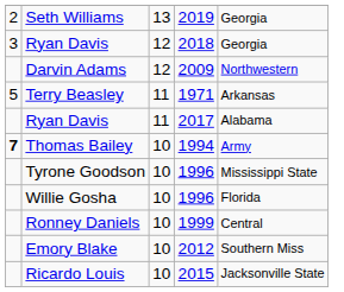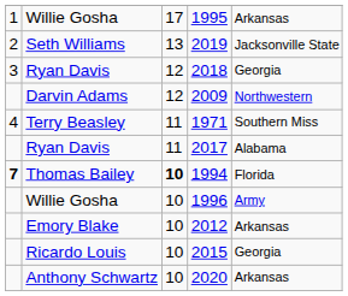+ row: 1 | Willie Gosha | 17 | 1995 | Arkansas
2019 | column 5: Georgia -> Jacksonville State
1971 | column 1: 5 -> 4
1971 | column 5: Arkansas -> Southern Miss
1994 | column 3: normal -> bold
1994 | column 5: Army -> Florida
- row: Tyrone Goodson | 10 | 1996 | Mississippi State
Willie Gosha / 1996 | column 5: Florida -> Army
- row: Ronney Daniels | 10 | 1999 | Central
2012 | column 5: Southern Miss -> Arkansas
2015 | column 5: Jacksonville State -> Georgia
+ row: Anthony Schwartz | 10 | 2020 | Arkansas
